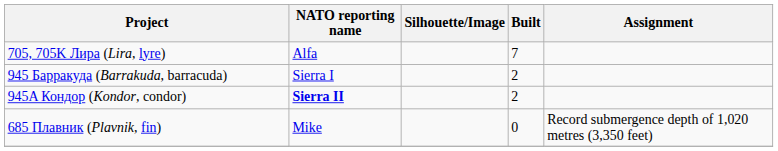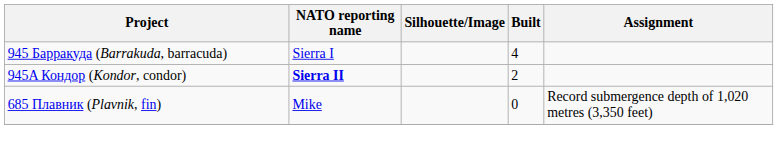- row: 705, 705K Лира (Lira, lyre) | Alfa | 7
945 Барракуда (Barrakuda, barracuda) | Built: 2 -> 4
